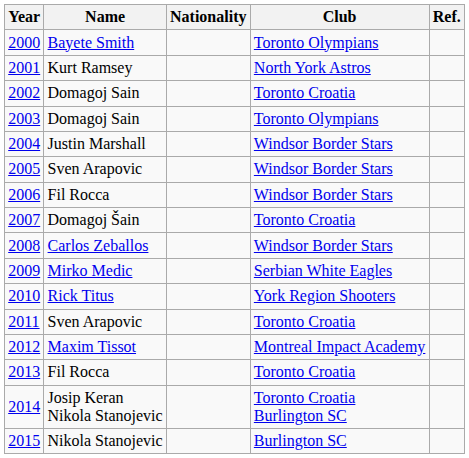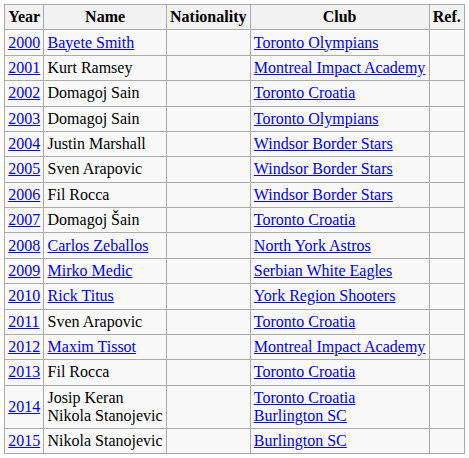2001 | Club: North York Astros -> Montreal Impact Academy
2008 | Club: Windsor Border Stars -> North York Astros
